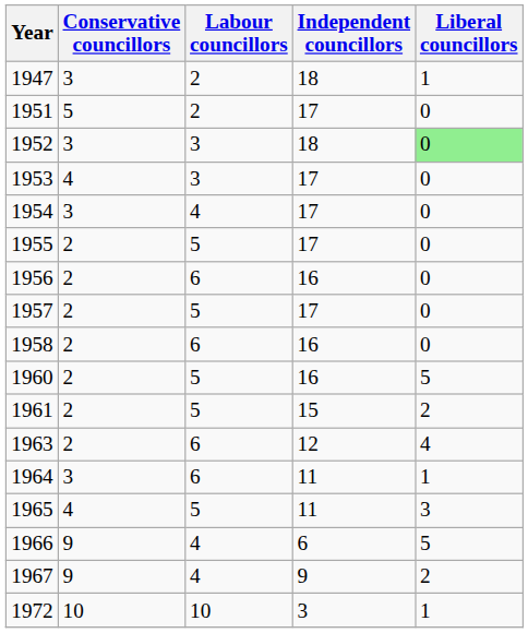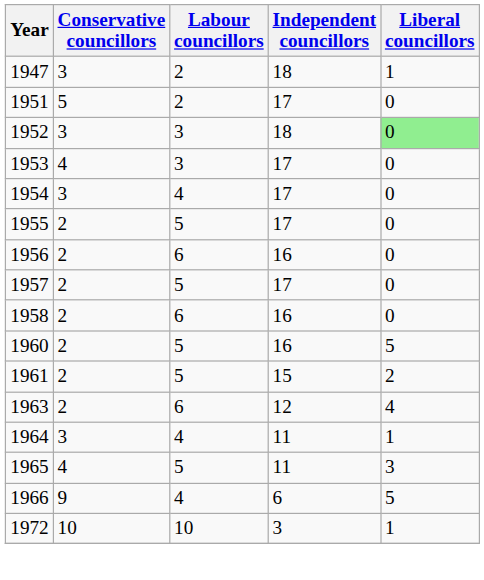1964 | Labour councillors: 6 -> 4
- row: 1967 | 9 | 4 | 9 | 2
